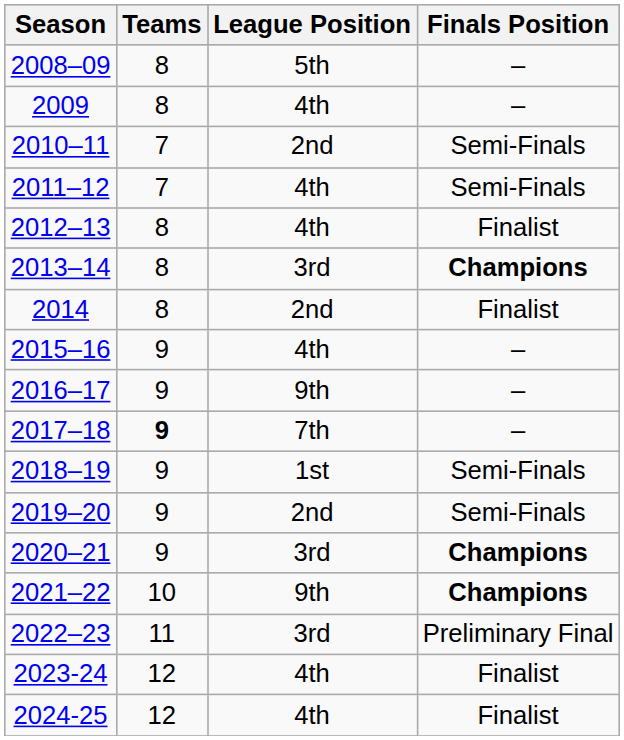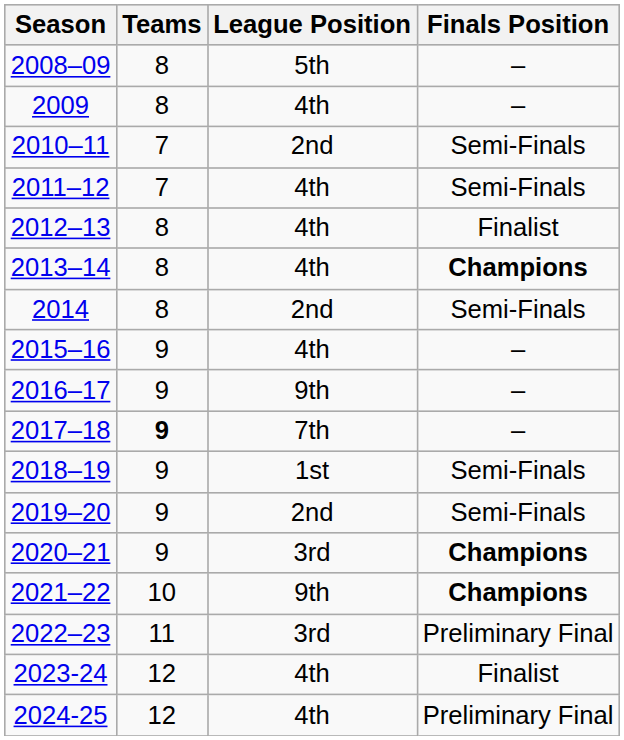2013–14 | League Position: 3rd -> 4th
2014 | Finals Position: Finalist -> Semi-Finals
2024-25 | Finals Position: Finalist -> Preliminary Final
